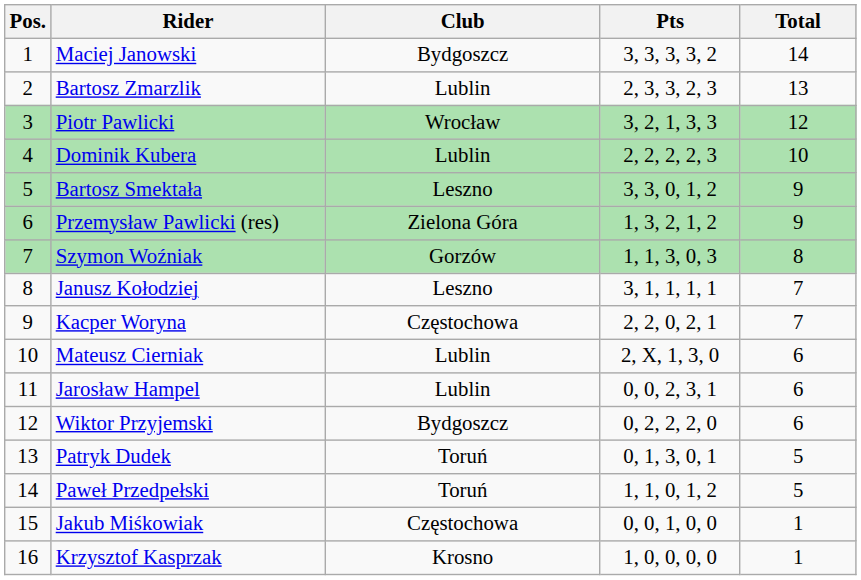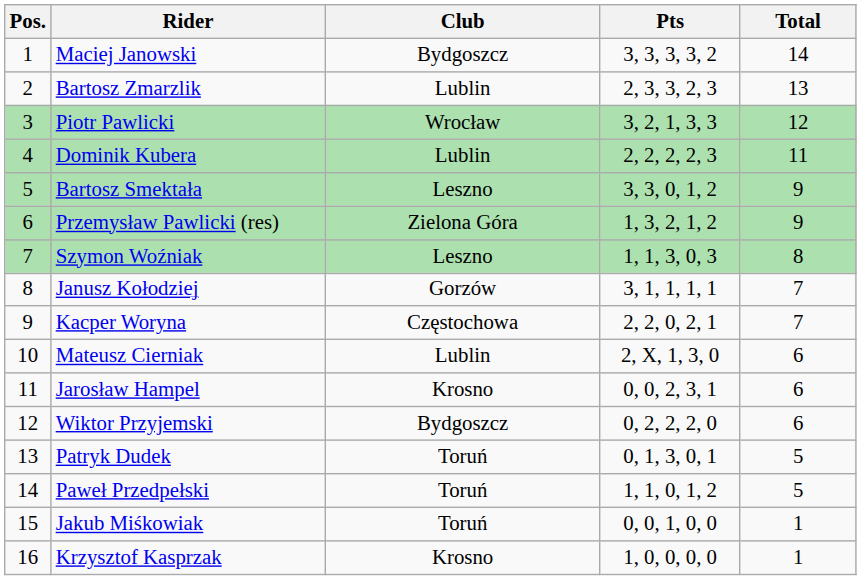Dominik Kubera | Total: 10 -> 11
Szymon Woźniak | Club: Gorzów -> Leszno
Janusz Kołodziej | Club: Leszno -> Gorzów
Jarosław Hampel | Club: Lublin -> Krosno
Jakub Miśkowiak | Club: Częstochowa -> Toruń
